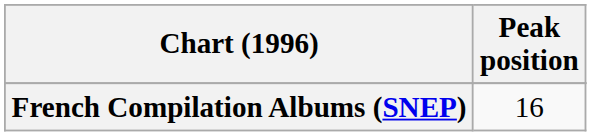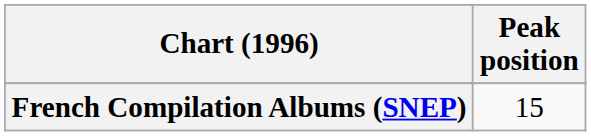French Compilation Albums (SNEP) | Peak position: 16 -> 15
